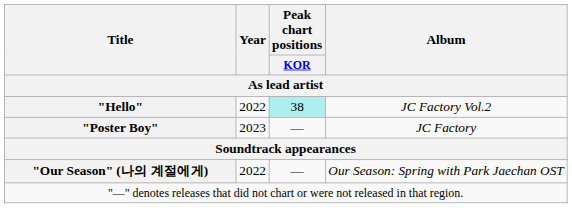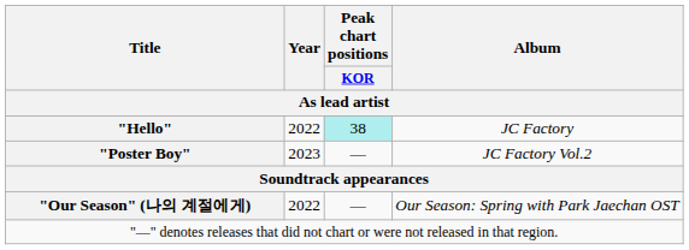"Hello" | Album: JC Factory Vol.2 -> JC Factory
"Poster Boy" | Album: JC Factory -> JC Factory Vol.2
